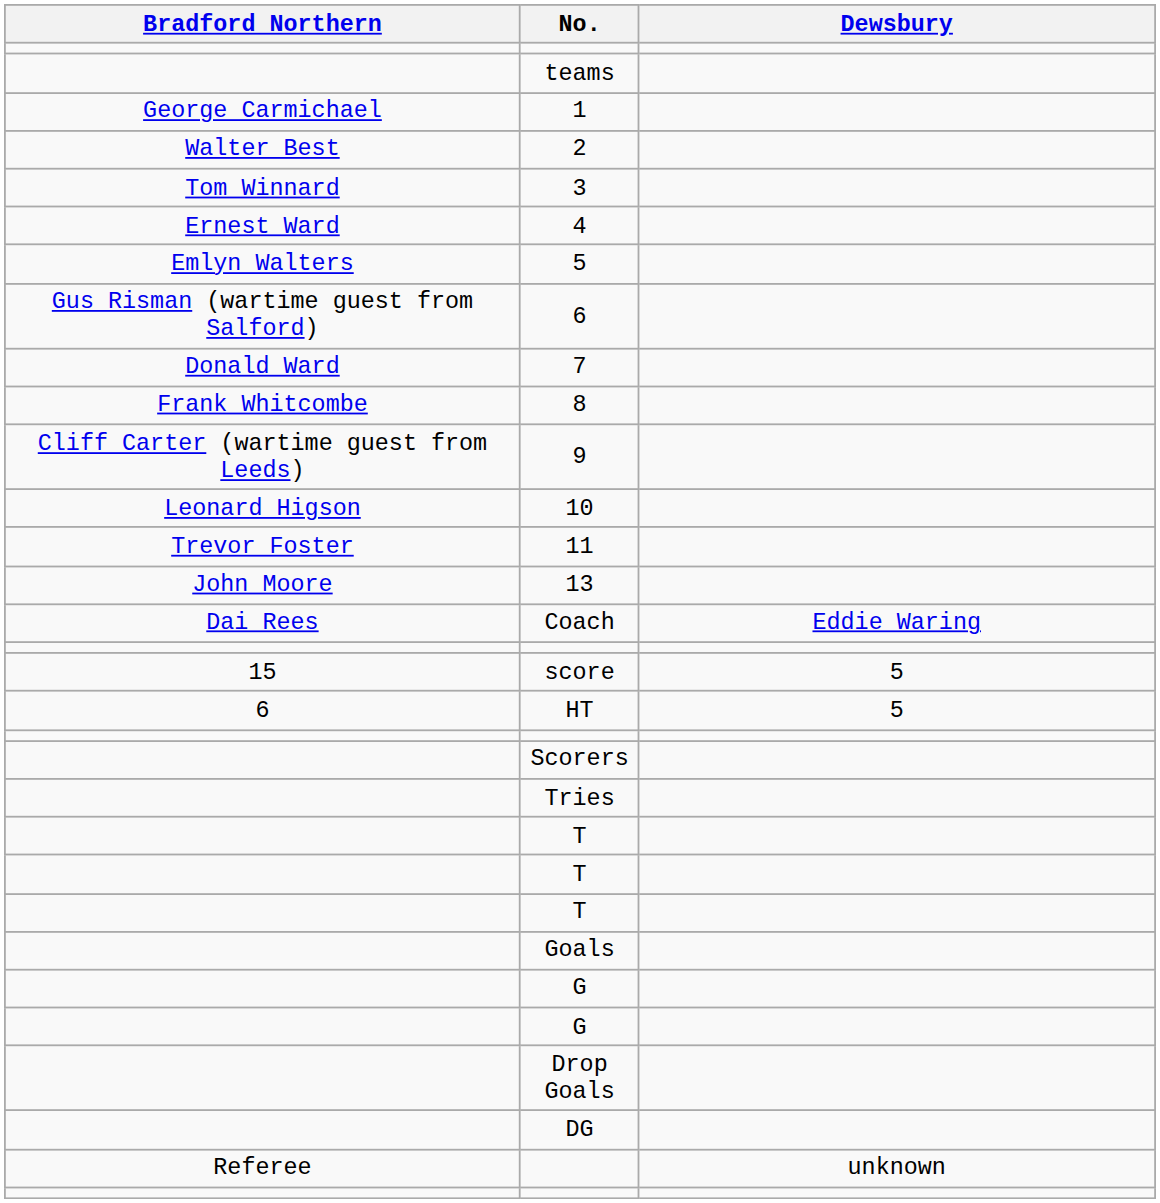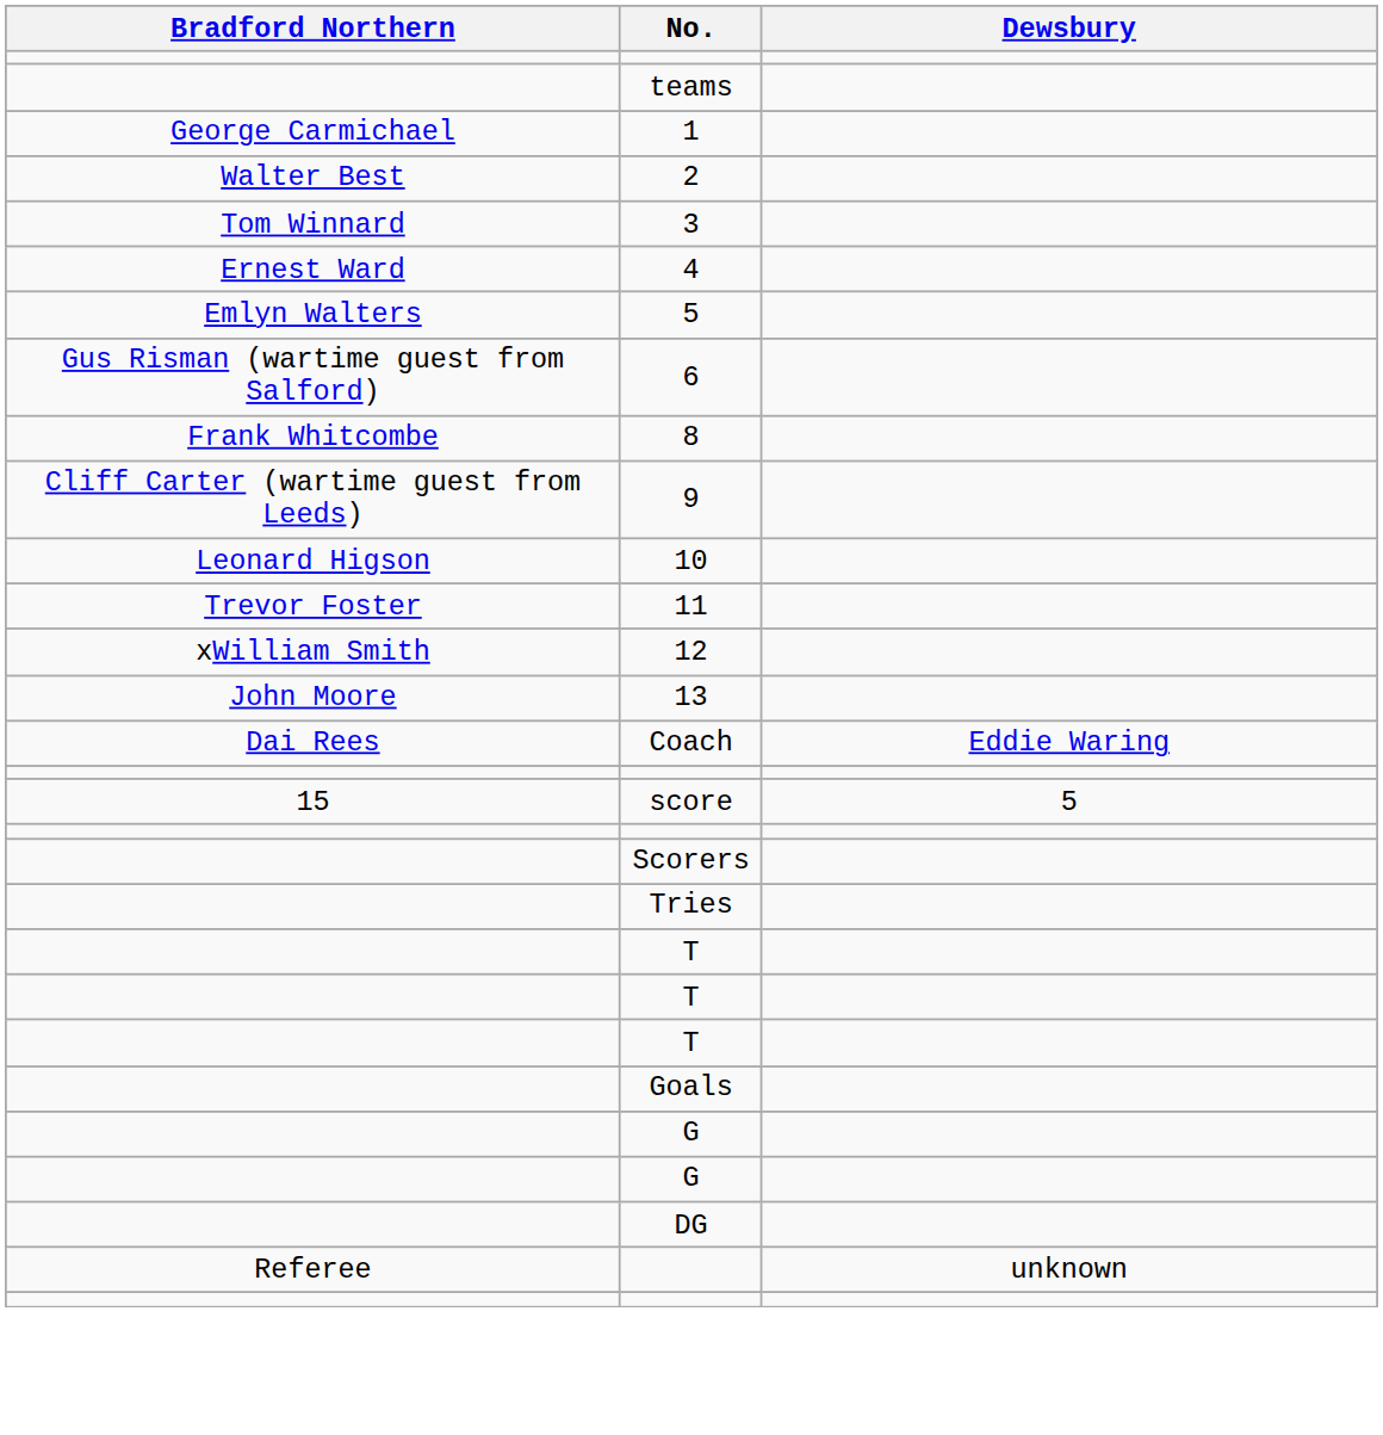- row: Donald Ward | 7
+ row: xWilliam Smith | 12
- row: 6 | HT | 5
- row: Drop Goals
